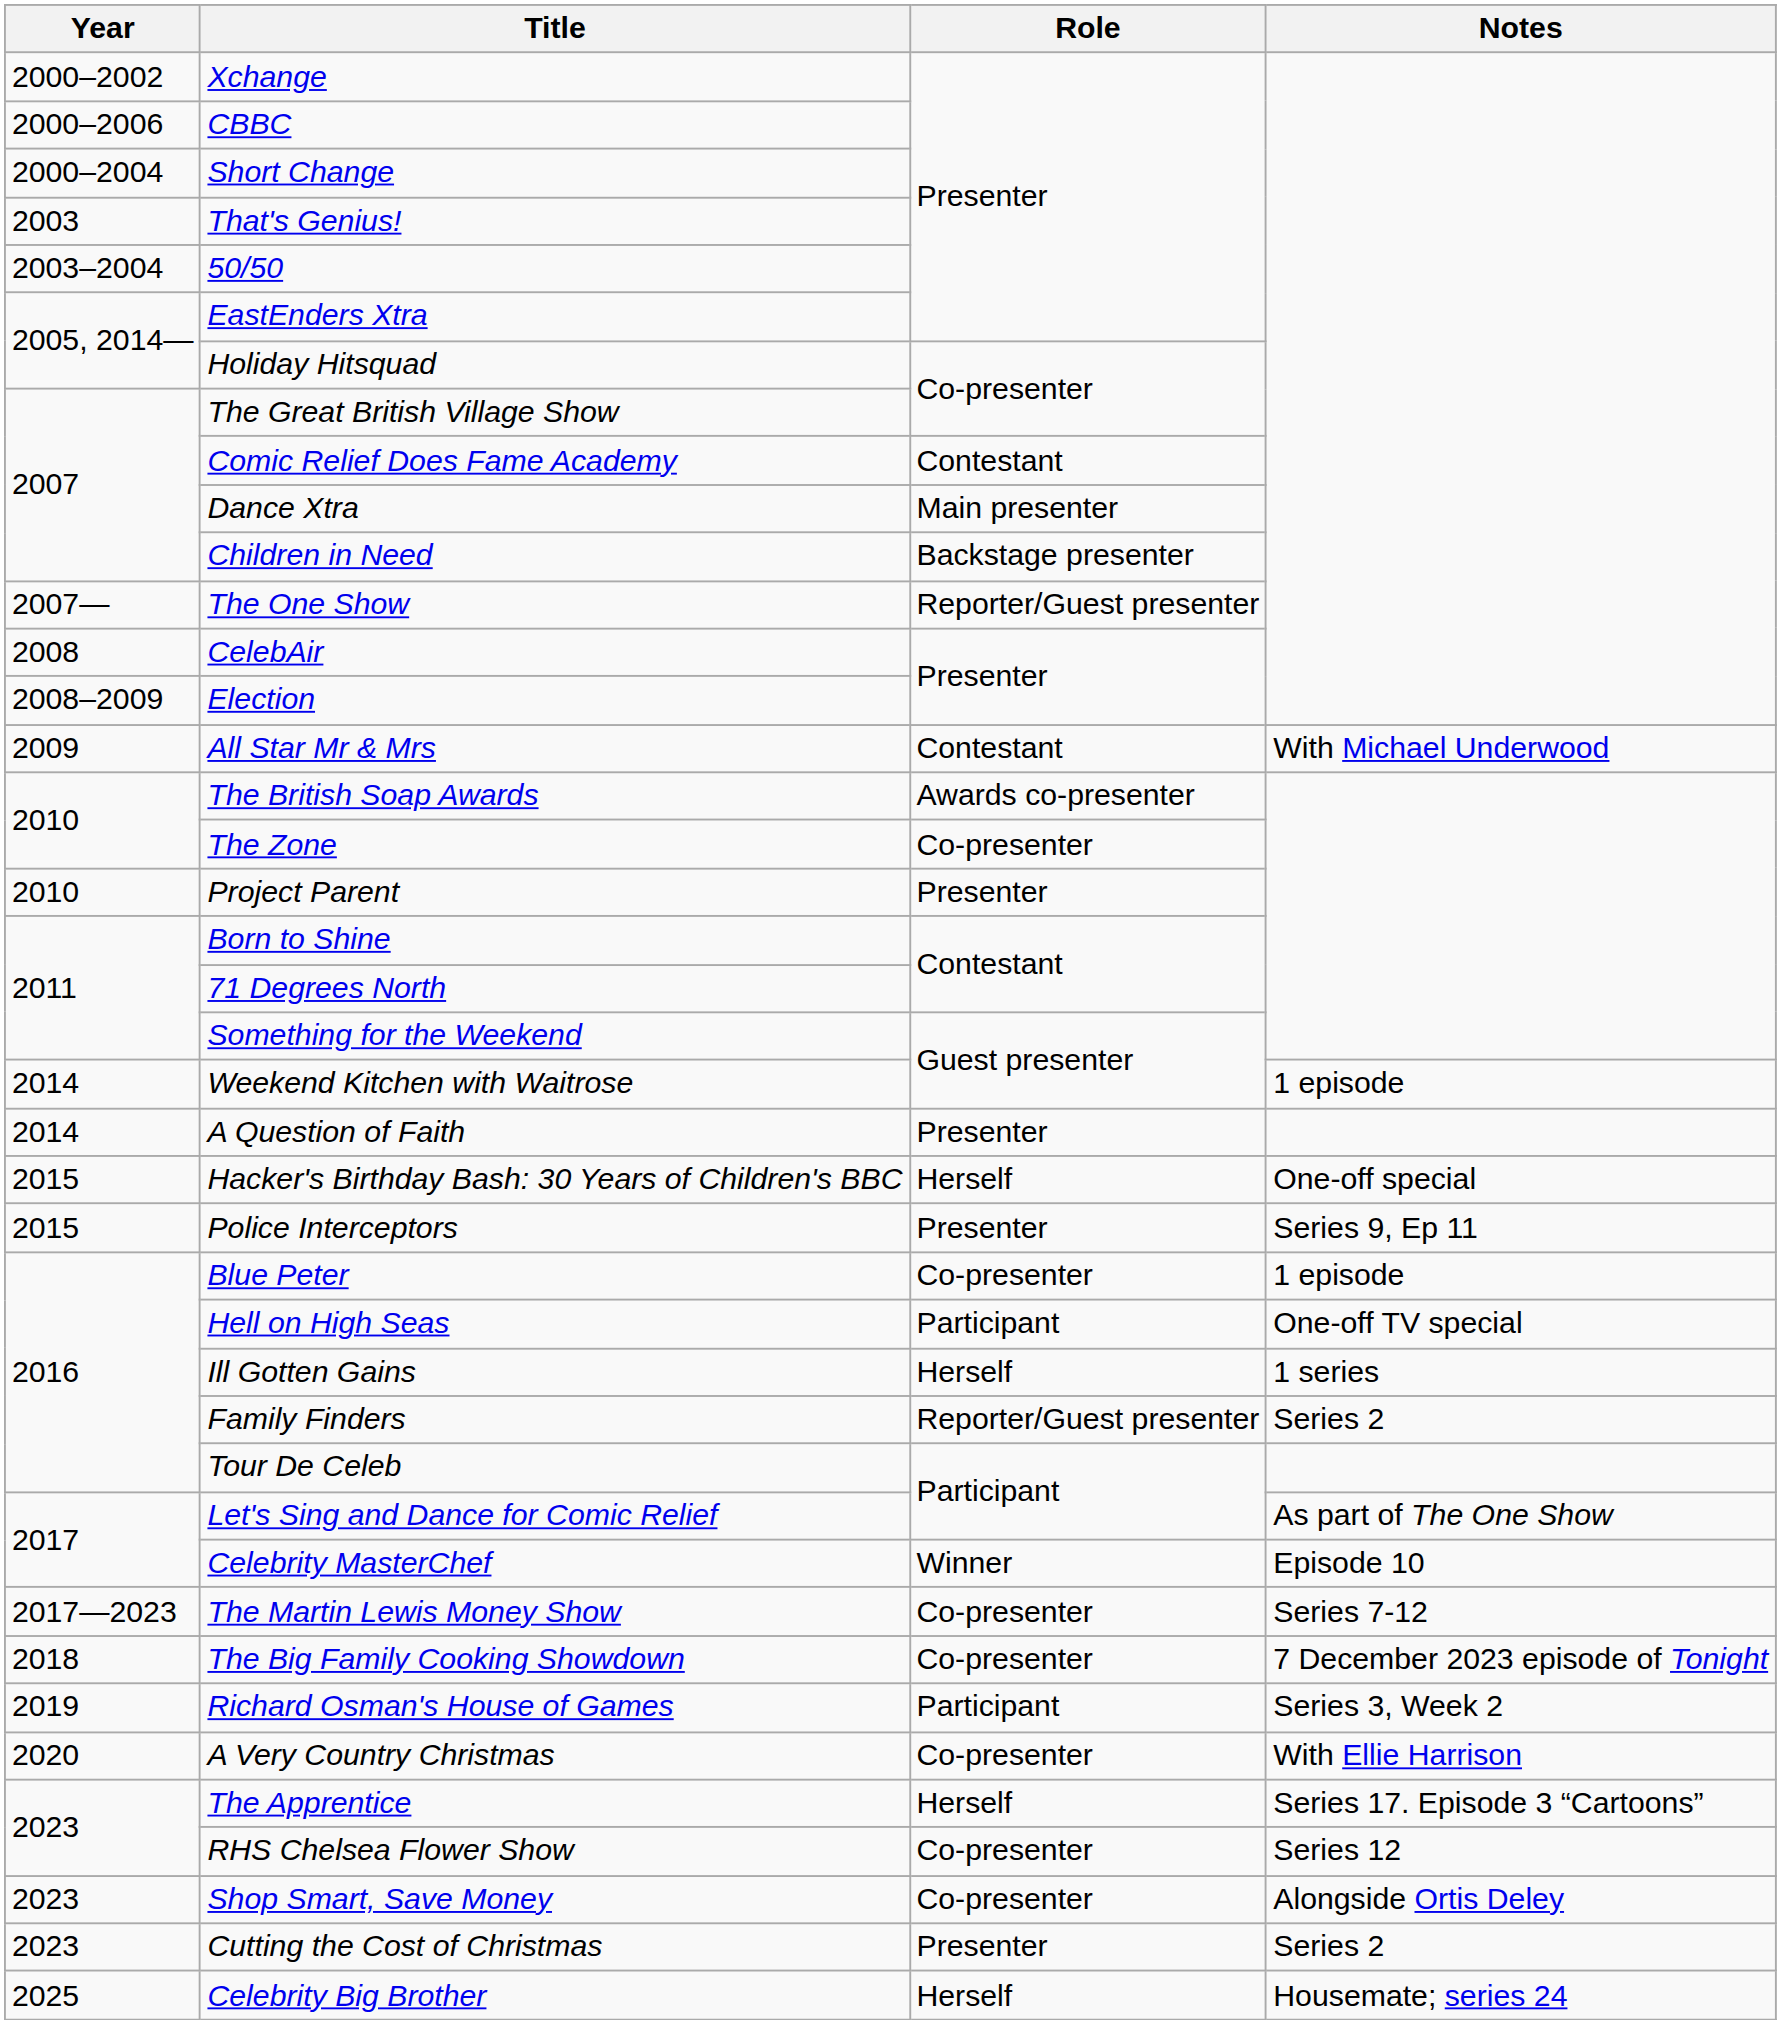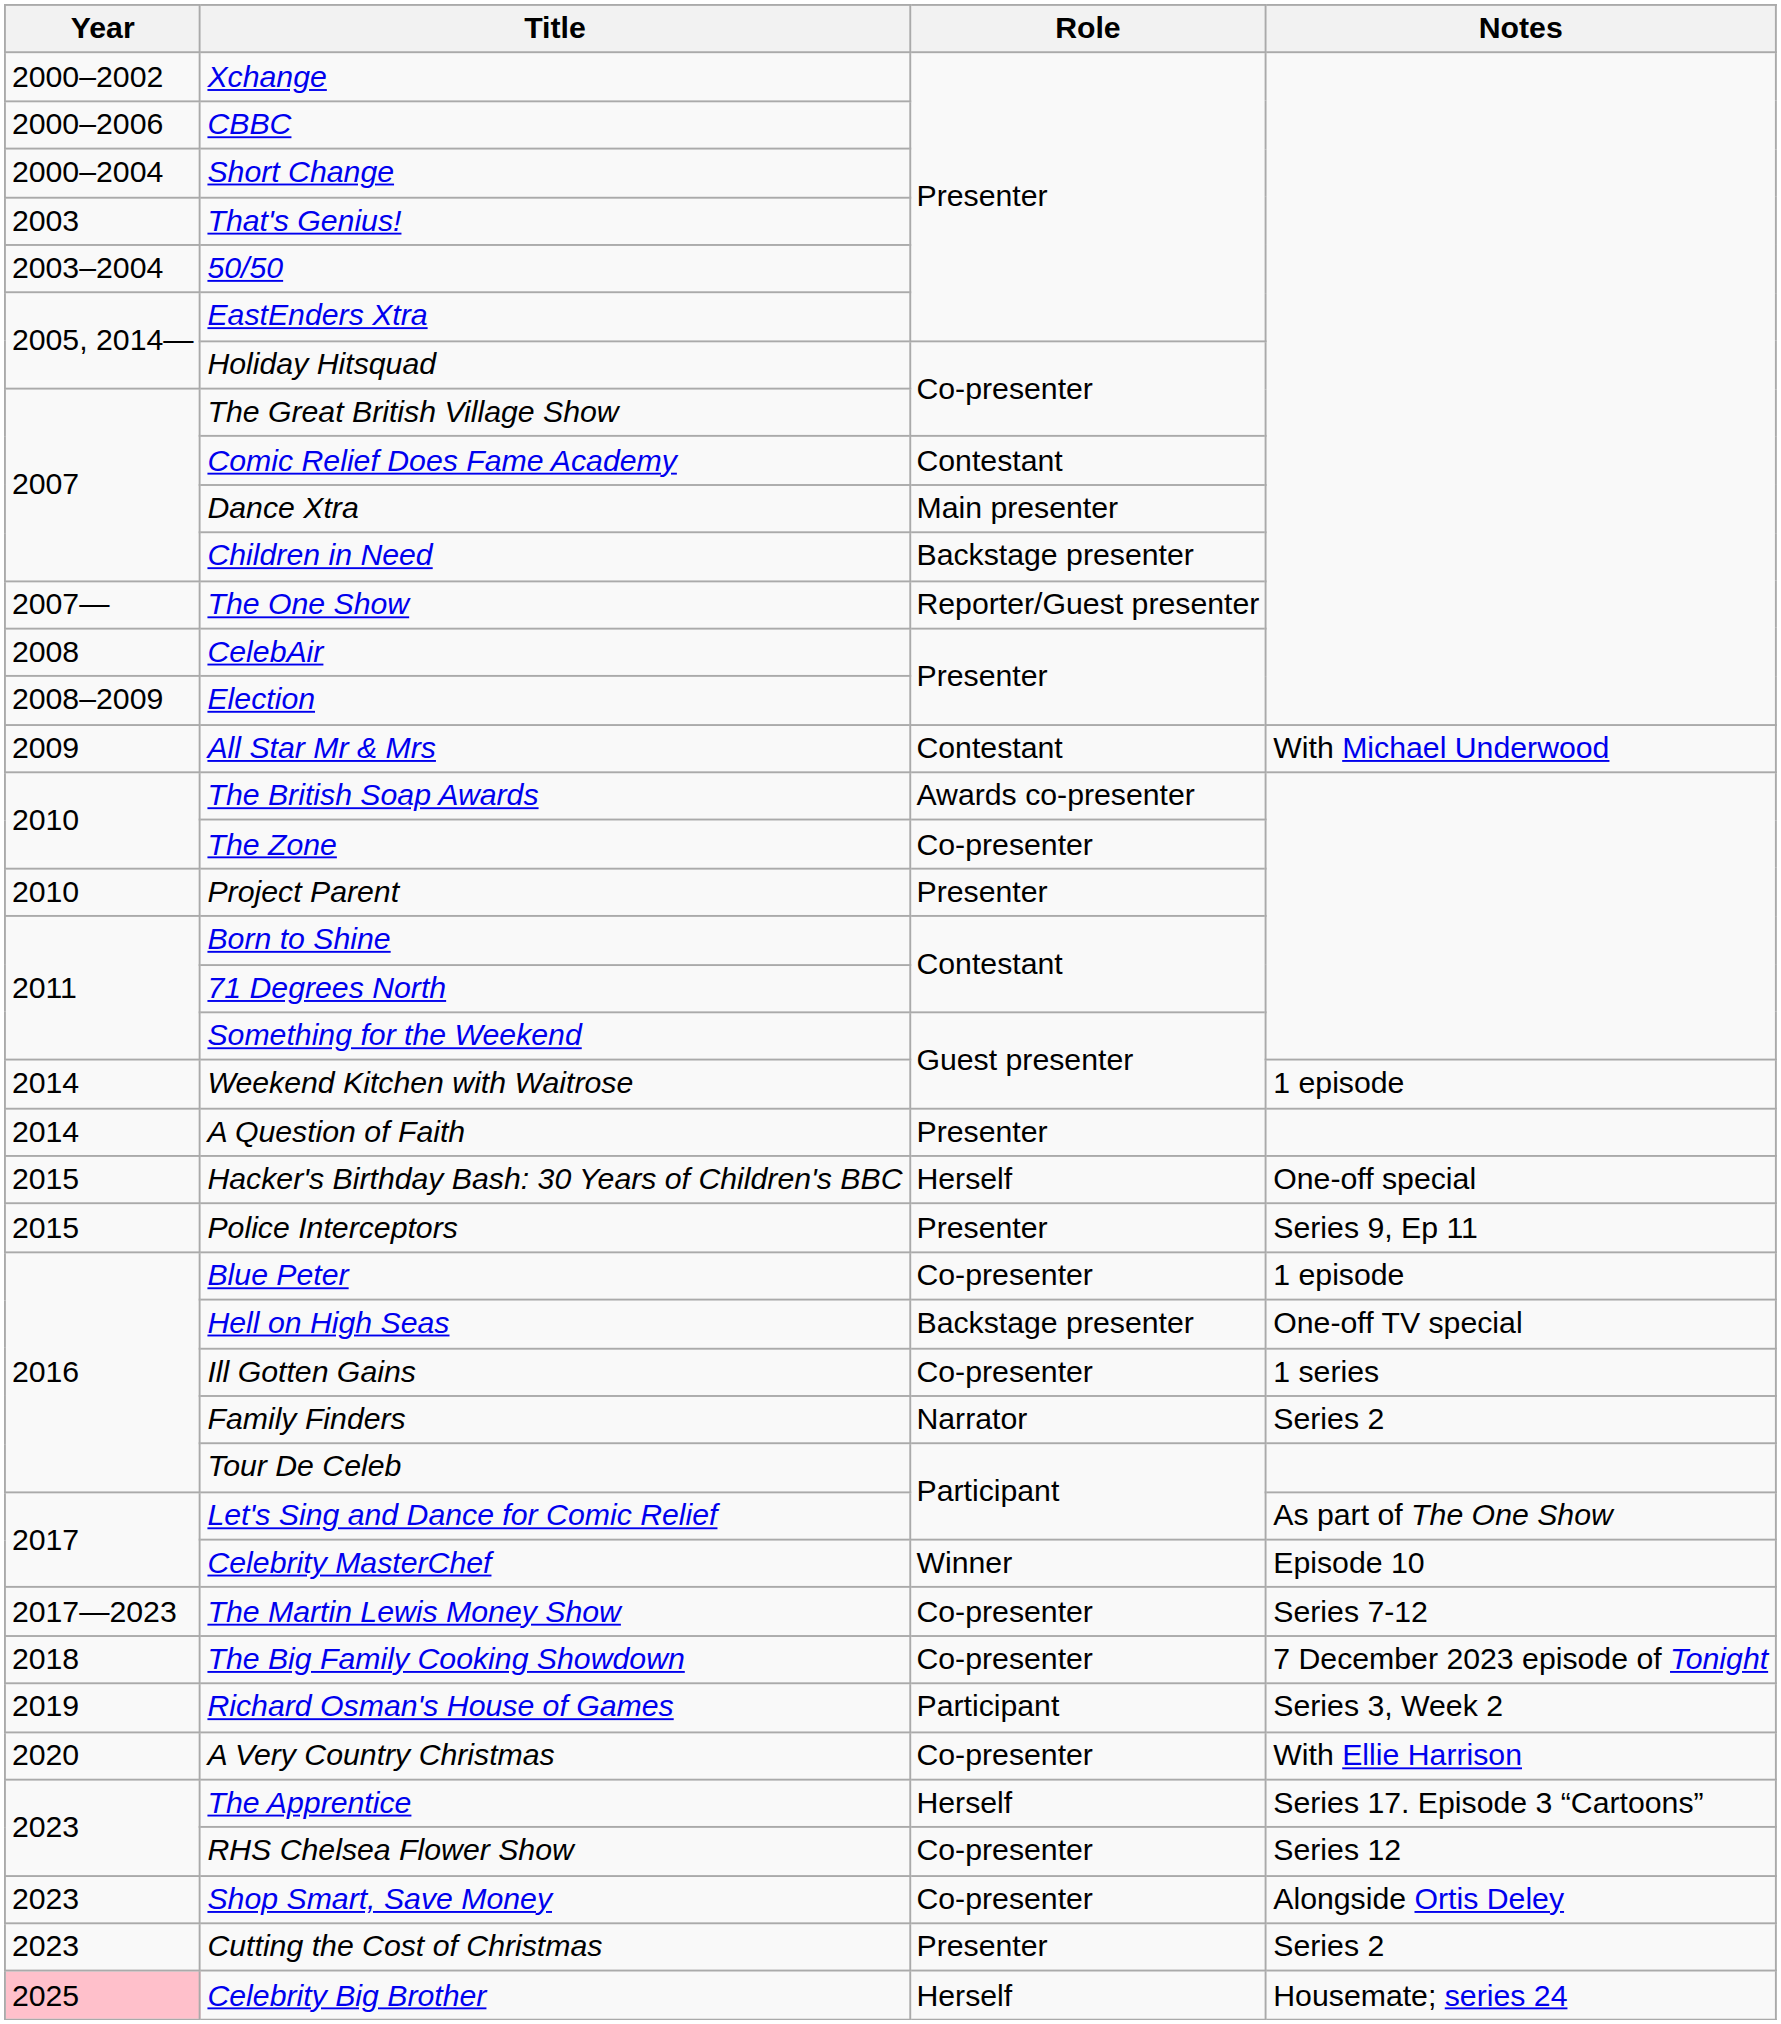Hell on High Seas | Role: Participant -> Backstage presenter
Ill Gotten Gains | Role: Herself -> Co-presenter
Family Finders | Role: Reporter/Guest presenter -> Narrator
Celebrity Big Brother | Year: no background -> pink background
